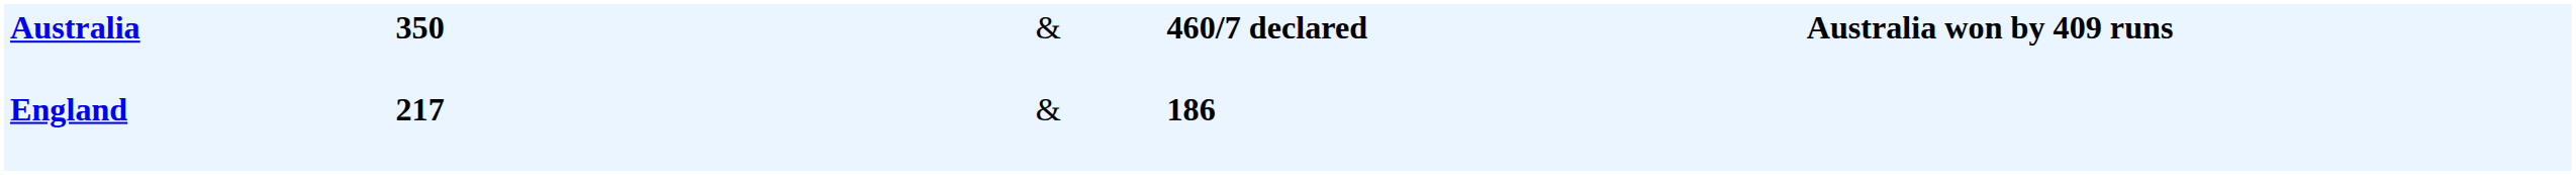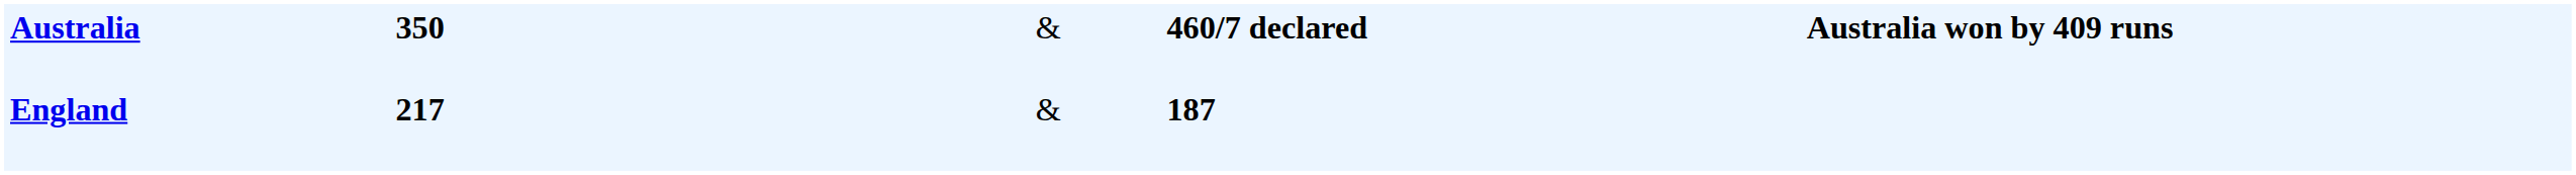England | column 4: 186 -> 187
